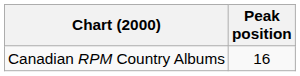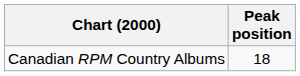Canadian RPM Country Albums | Peak position: 16 -> 18
